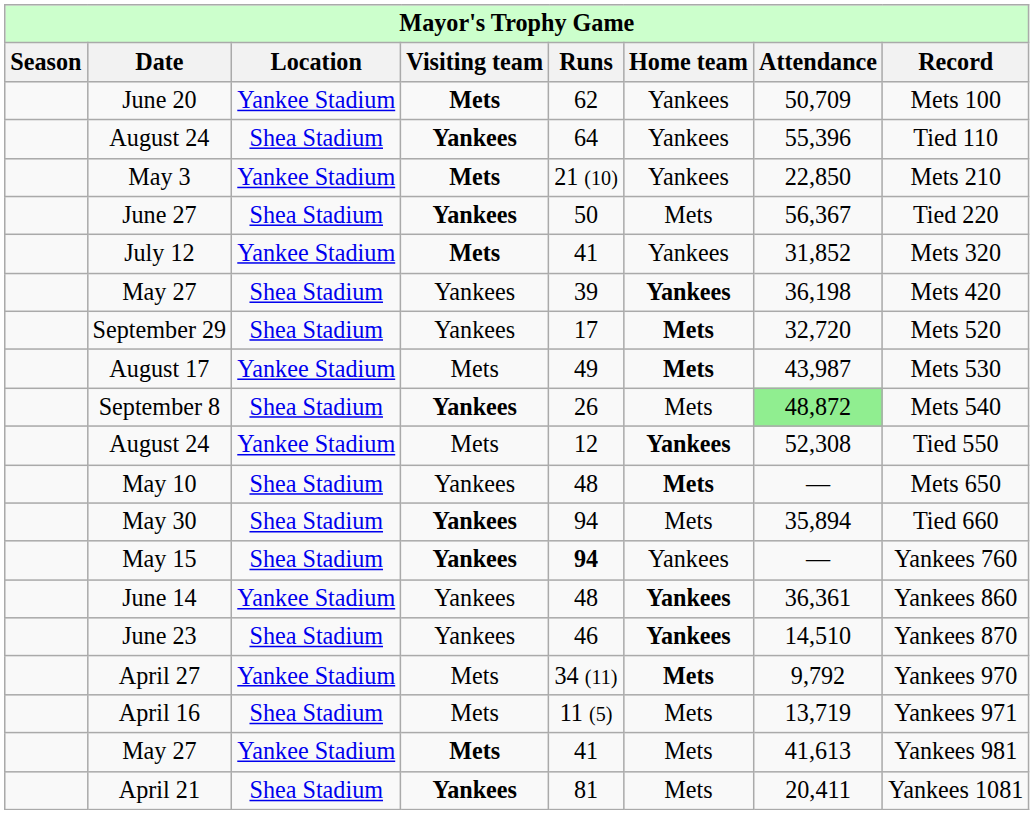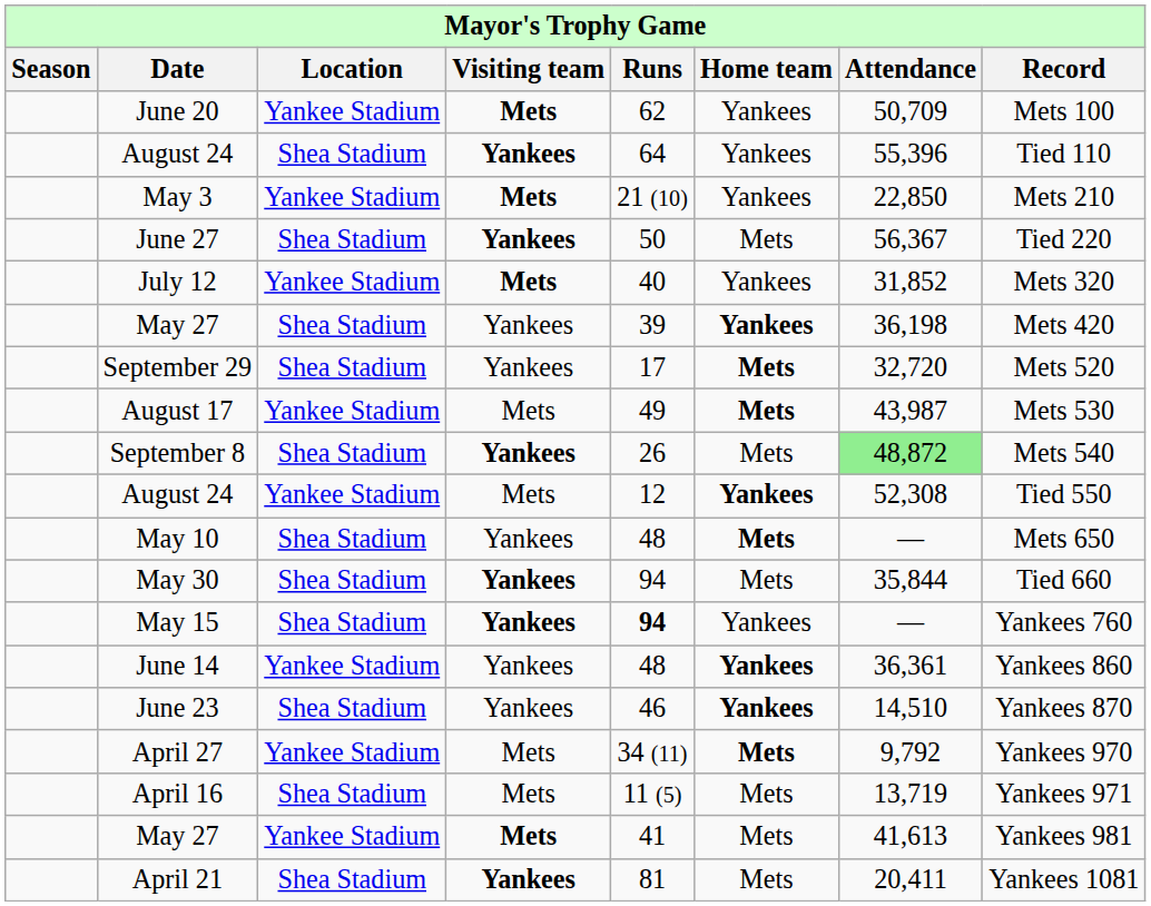July 12 | Mayor's Trophy Game / Runs: 41 -> 40
May 30 | Mayor's Trophy Game / Attendance: 35,894 -> 35,844
